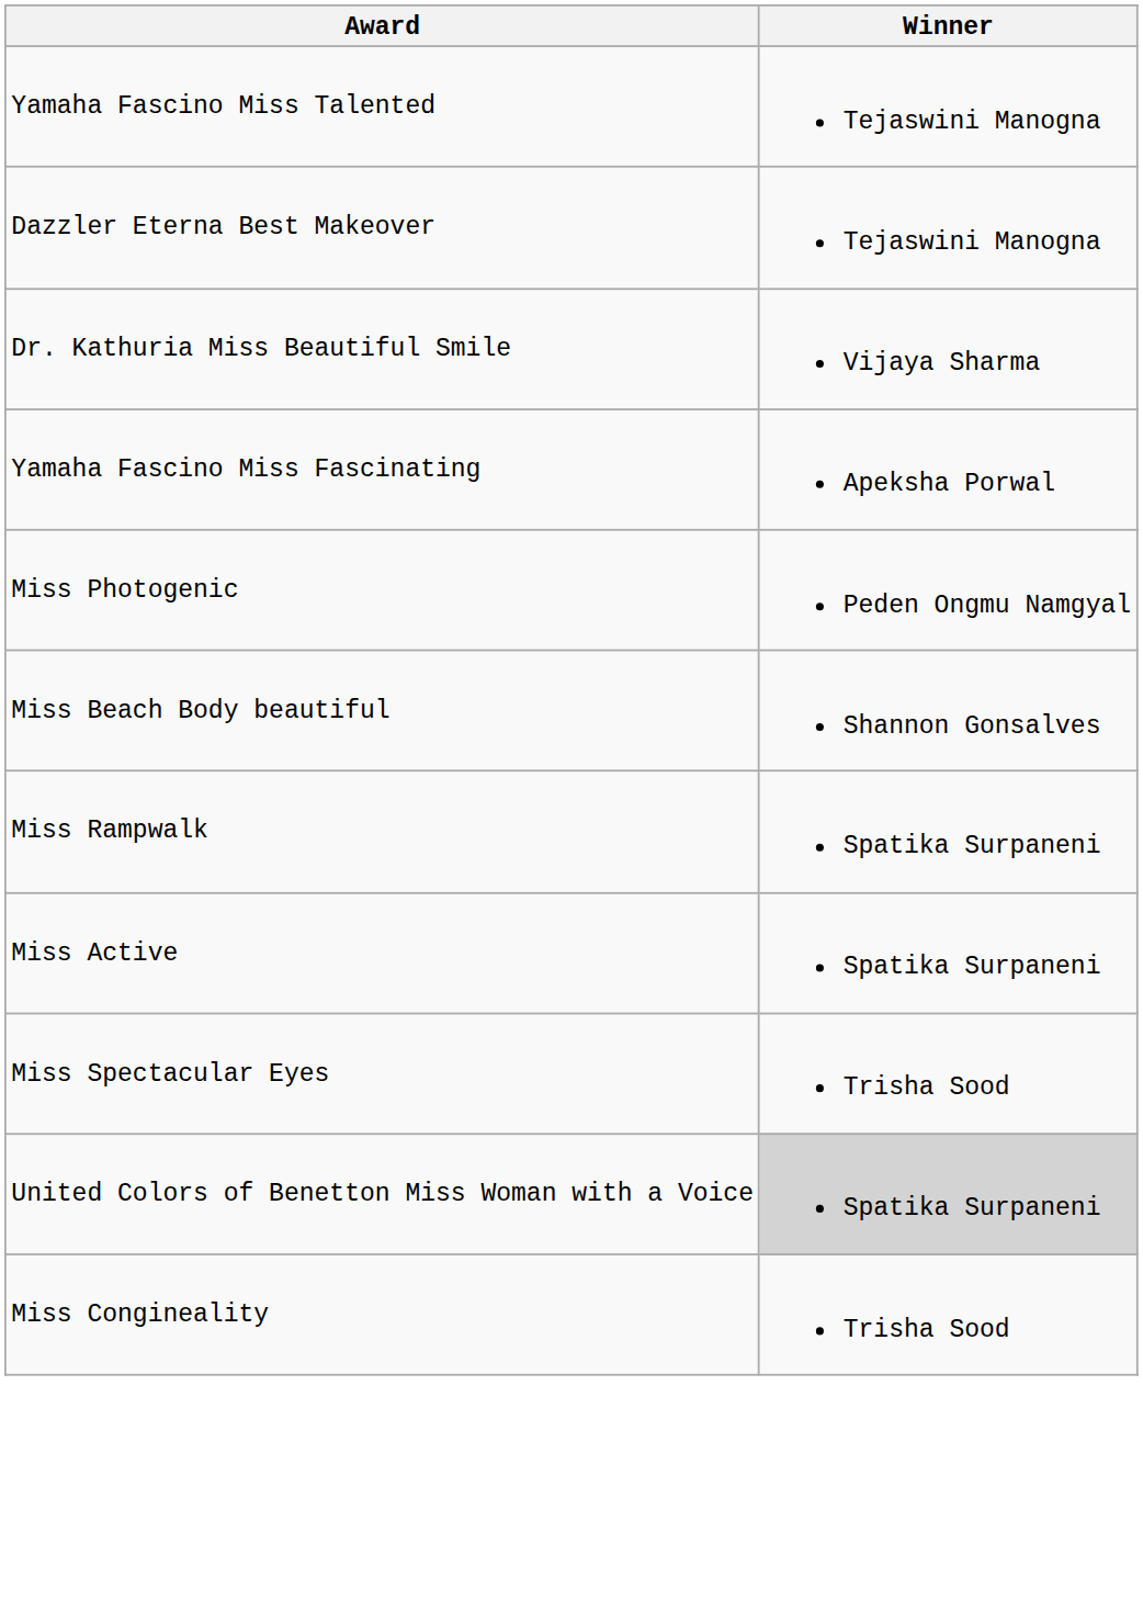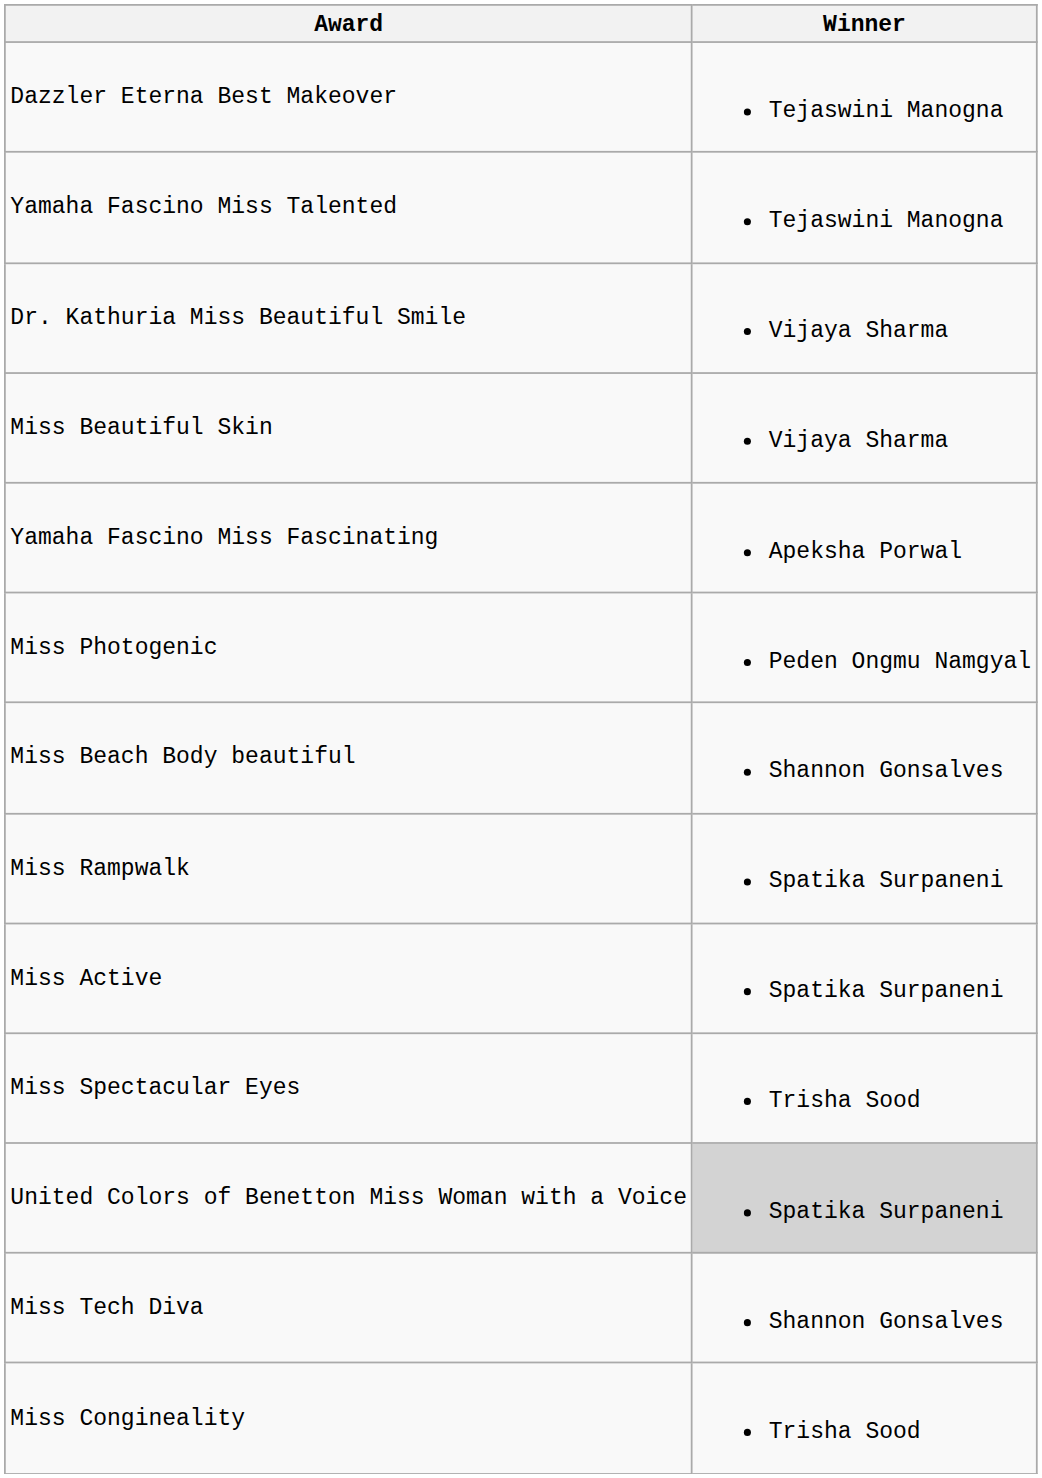rows swapped: Dazzler Eterna Best Makeover <-> Yamaha Fascino Miss Talented
+ row: Miss Beautiful Skin | Vijaya Sharma
+ row: Miss Tech Diva | Shannon Gonsalves
